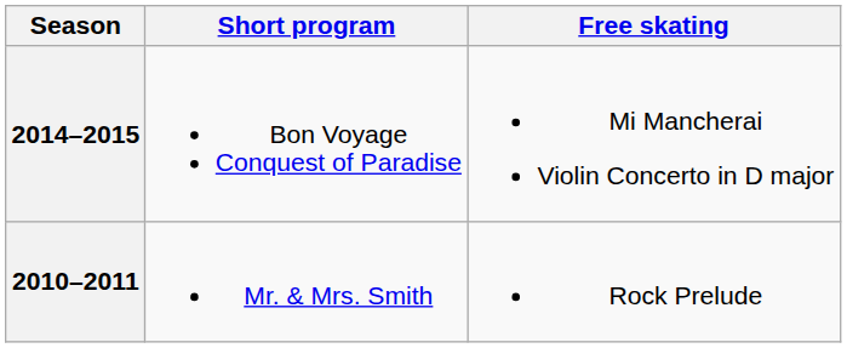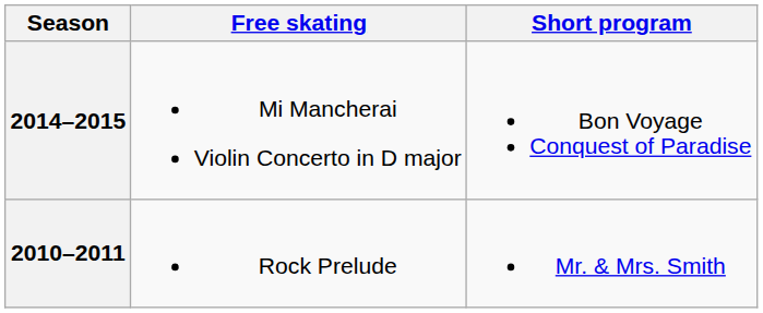columns swapped: Short program <-> Free skating
